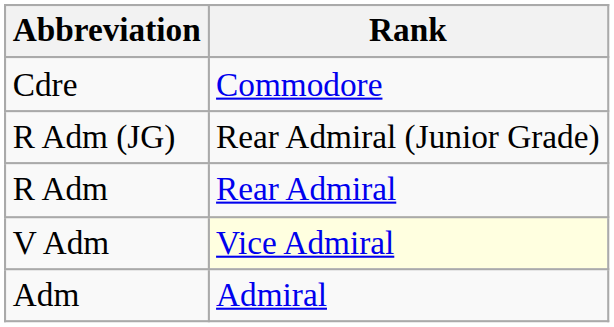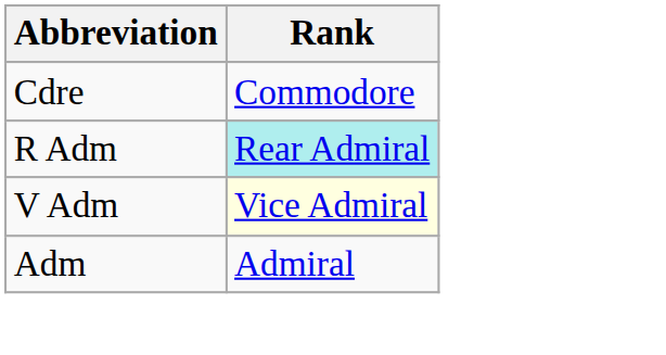- row: R Adm (JG) | Rear Admiral (Junior Grade)
R Adm | Rank: no background -> paleturquoise background
